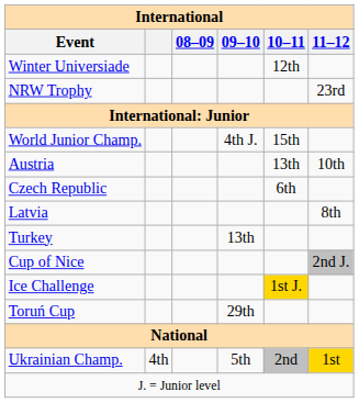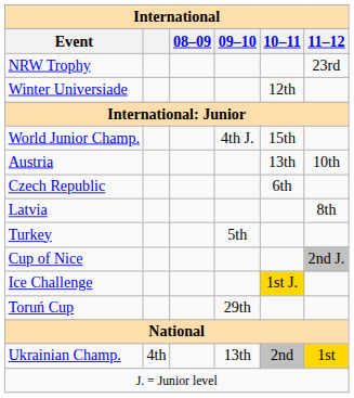rows swapped: NRW Trophy <-> Winter Universiade
Turkey | 09–10: 13th -> 5th
Ukrainian Champ. | 09–10: 5th -> 13th
